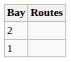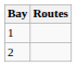rows swapped: 1 <-> 2
